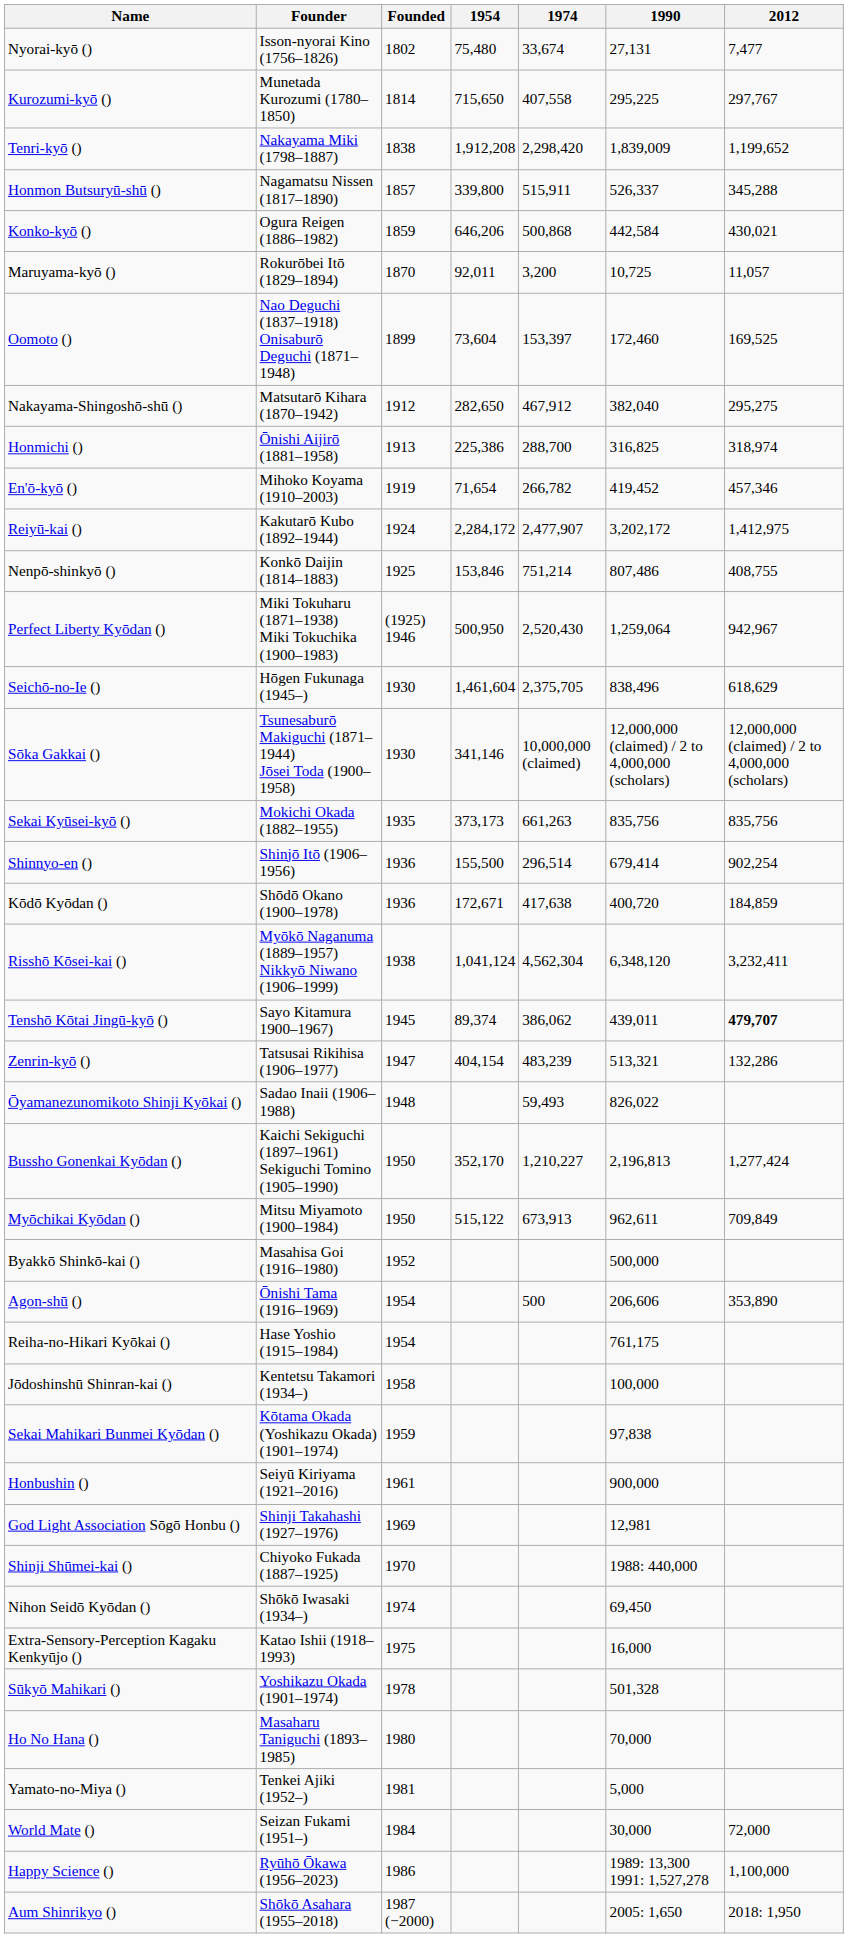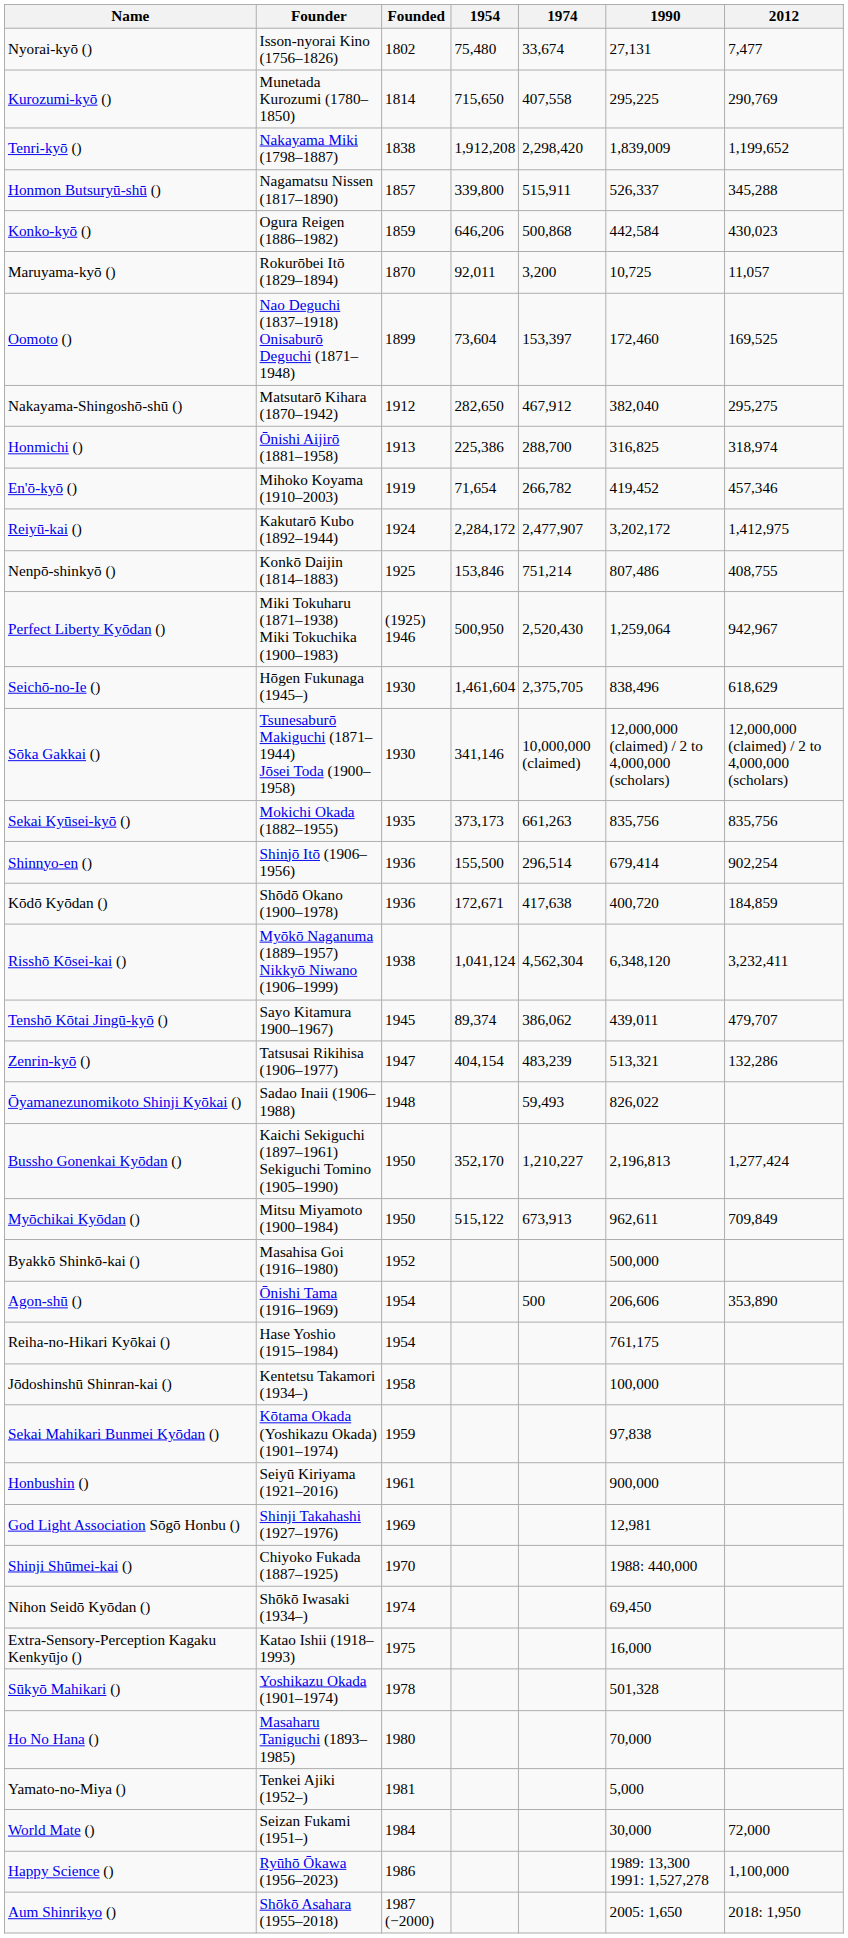Kurozumi-kyō () | 2012: 297,767 -> 290,769
Konko-kyō () | 2012: 430,021 -> 430,023
Tenshō Kōtai Jingū-kyō () | 2012: bold -> normal
